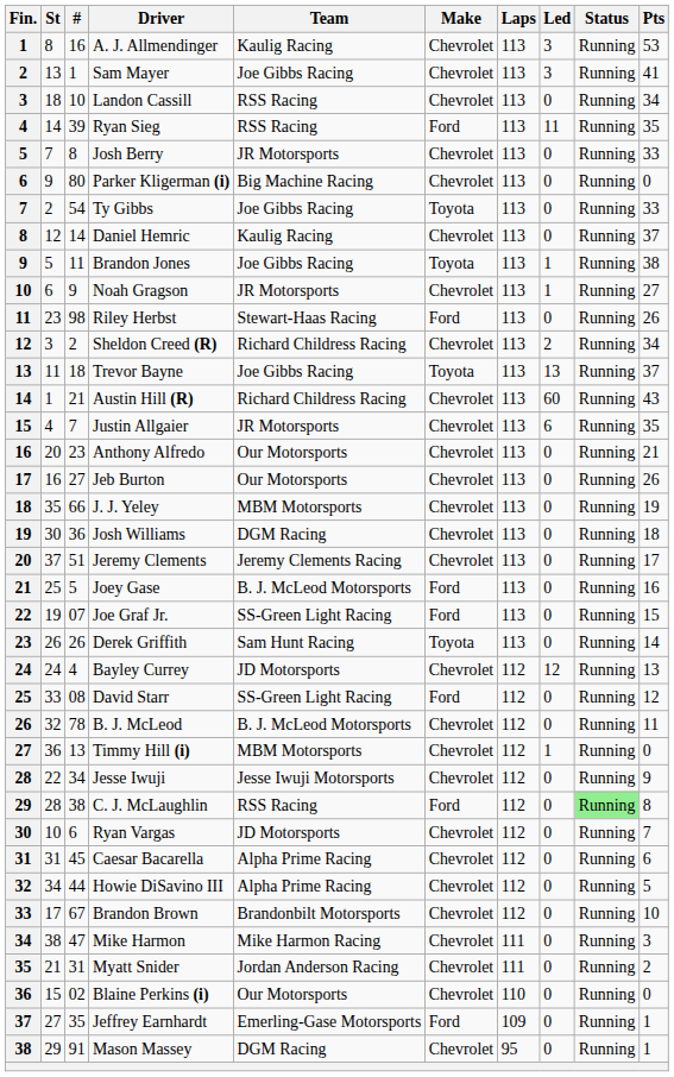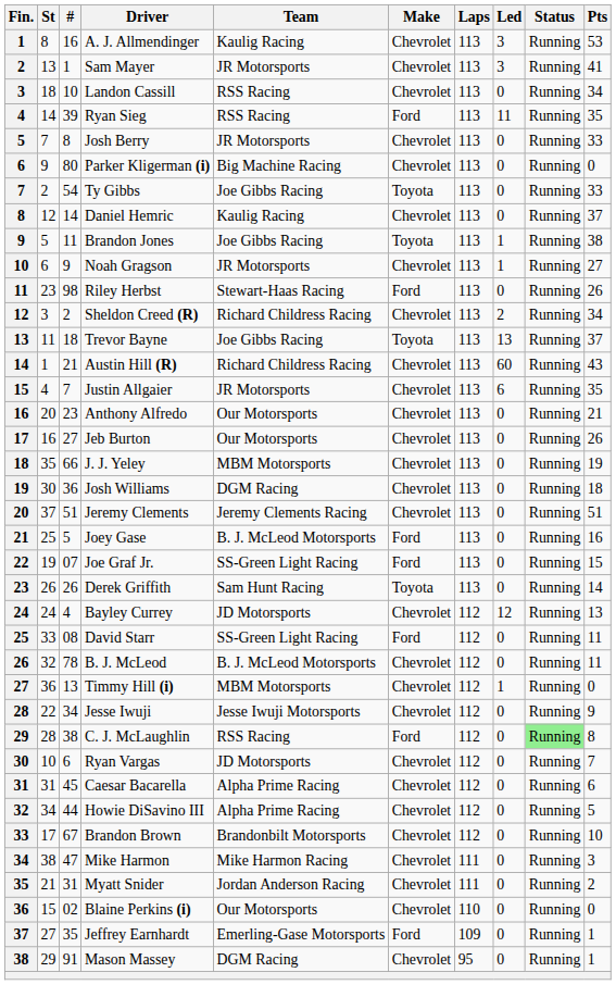Sam Mayer | Team: Joe Gibbs Racing -> JR Motorsports
Jeremy Clements | Pts: 17 -> 51
David Starr | Pts: 12 -> 11
